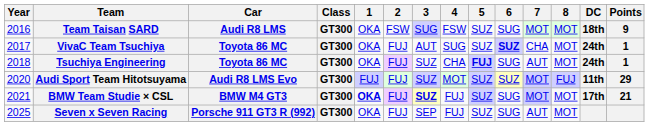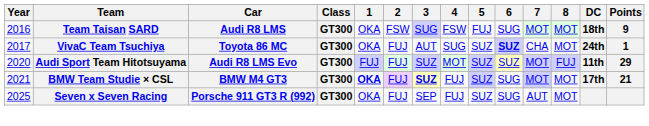Team Taisan SARD | 5: SUZ -> FUJ
- row: 2018 | Tsuchiya Engineering | Toyota 86 MC | GT300 | OKA | FUJ | SUZ | CHA | FUJ | SUG | AUT | MOT | 24th | 1
